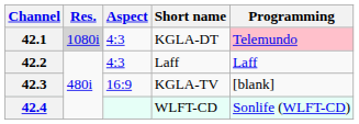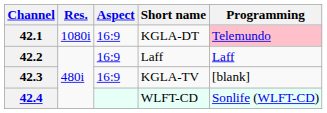42.1 | Res.: lightgrey background -> no background
42.1 | Aspect: 4:3 -> 16:9
42.2 | Aspect: 4:3 -> 16:9
